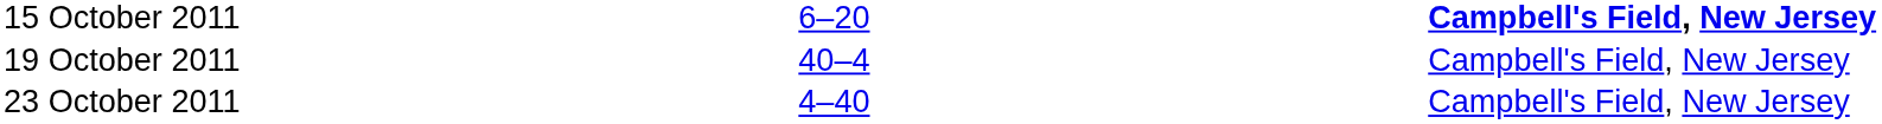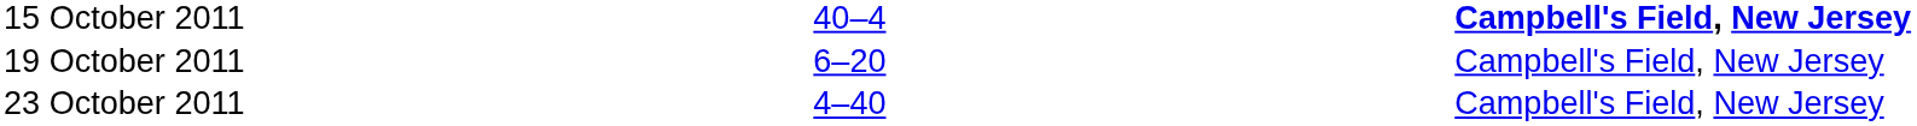15 October 2011 | column 3: 6–20 -> 40–4
19 October 2011 | column 3: 40–4 -> 6–20
